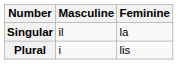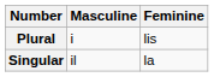rows swapped: Singular <-> Plural
